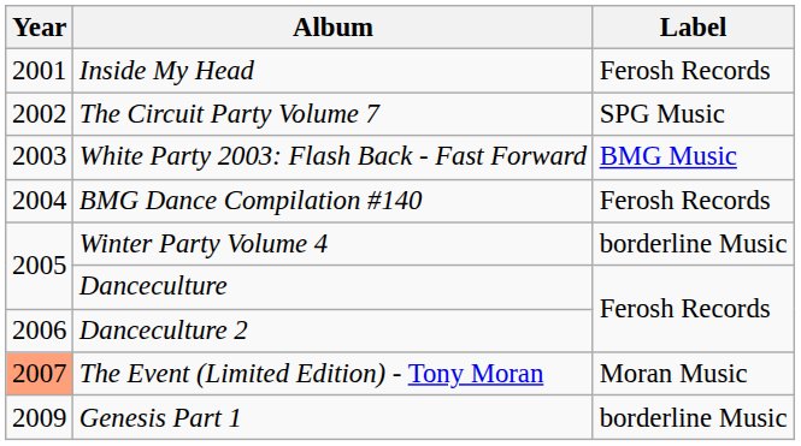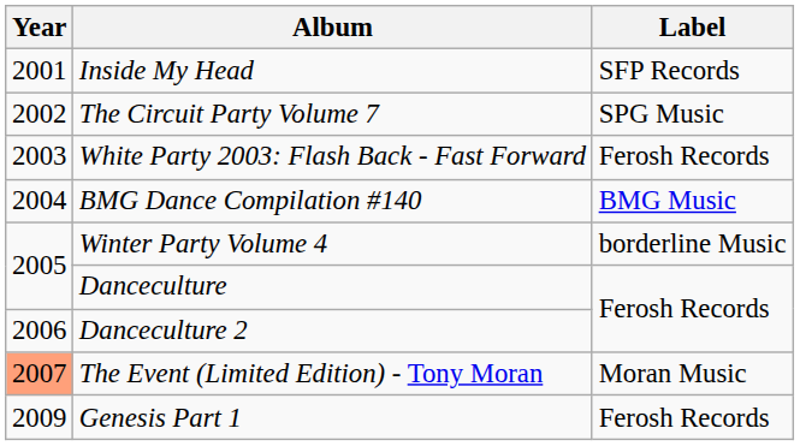Inside My Head | Label: Ferosh Records -> SFP Records
White Party 2003: Flash Back - Fast Forward | Label: BMG Music -> Ferosh Records
BMG Dance Compilation #140 | Label: Ferosh Records -> BMG Music
Genesis Part 1 | Label: borderline Music -> Ferosh Records
